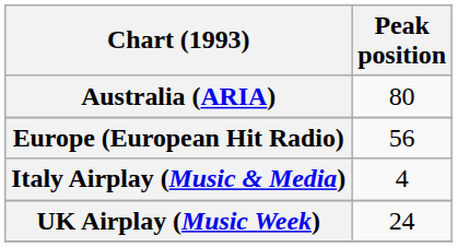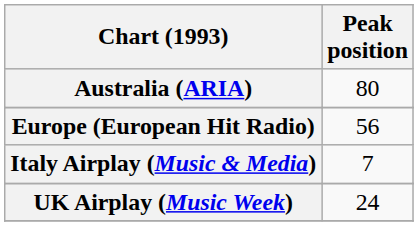Italy Airplay (Music & Media) | Peak position: 4 -> 7
